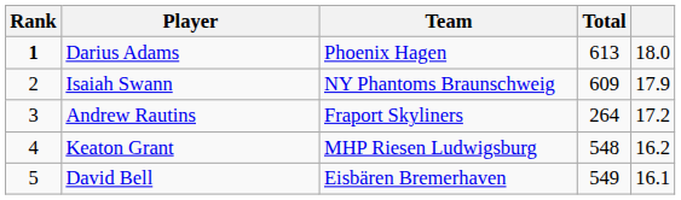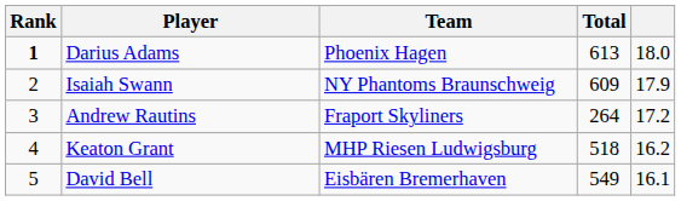Keaton Grant | Total: 548 -> 518
